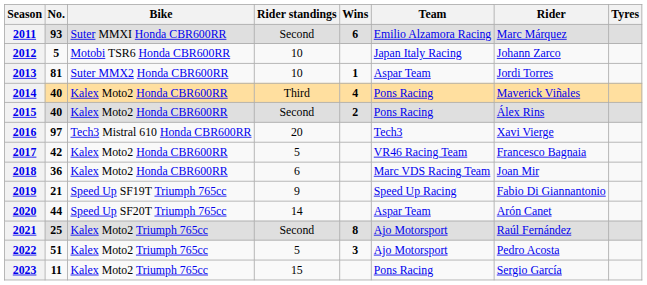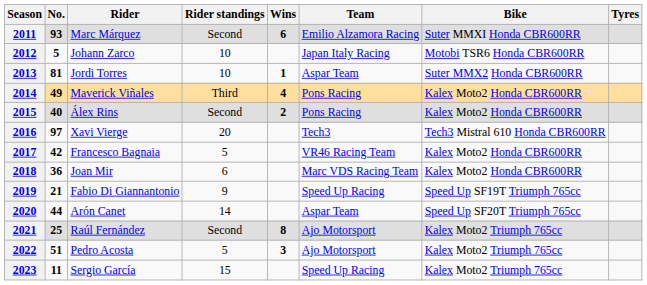columns swapped: Rider <-> Bike
2014 | No.: 40 -> 49
2023 | Team: Pons Racing -> Speed Up Racing
